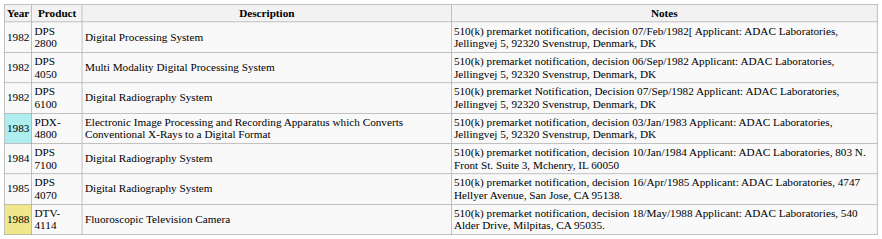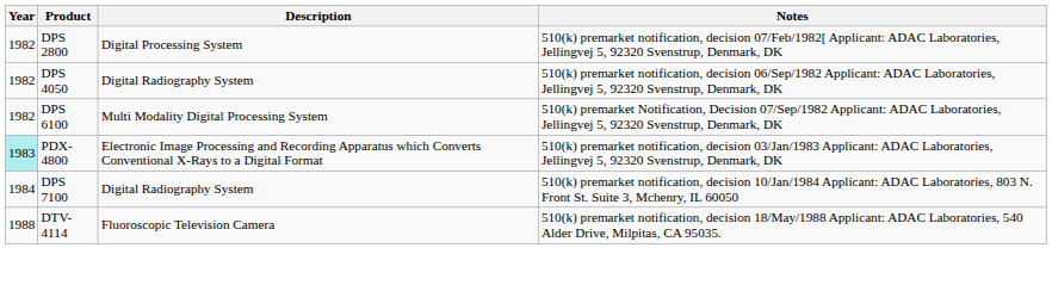DPS 4050 | Description: Multi Modality Digital Processing System -> Digital Radiography System
DPS 6100 | Description: Digital Radiography System -> Multi Modality Digital Processing System
- row: 1985 | DPS 4070 | Digital Radiography System | 510(k) premarket notification, decision 16/Apr/1985 Applicant: ADAC Laboratories, 4747 Hellyer Avenue, San Jose, CA 95138.
DTV-4114 | Year: khaki background -> no background
